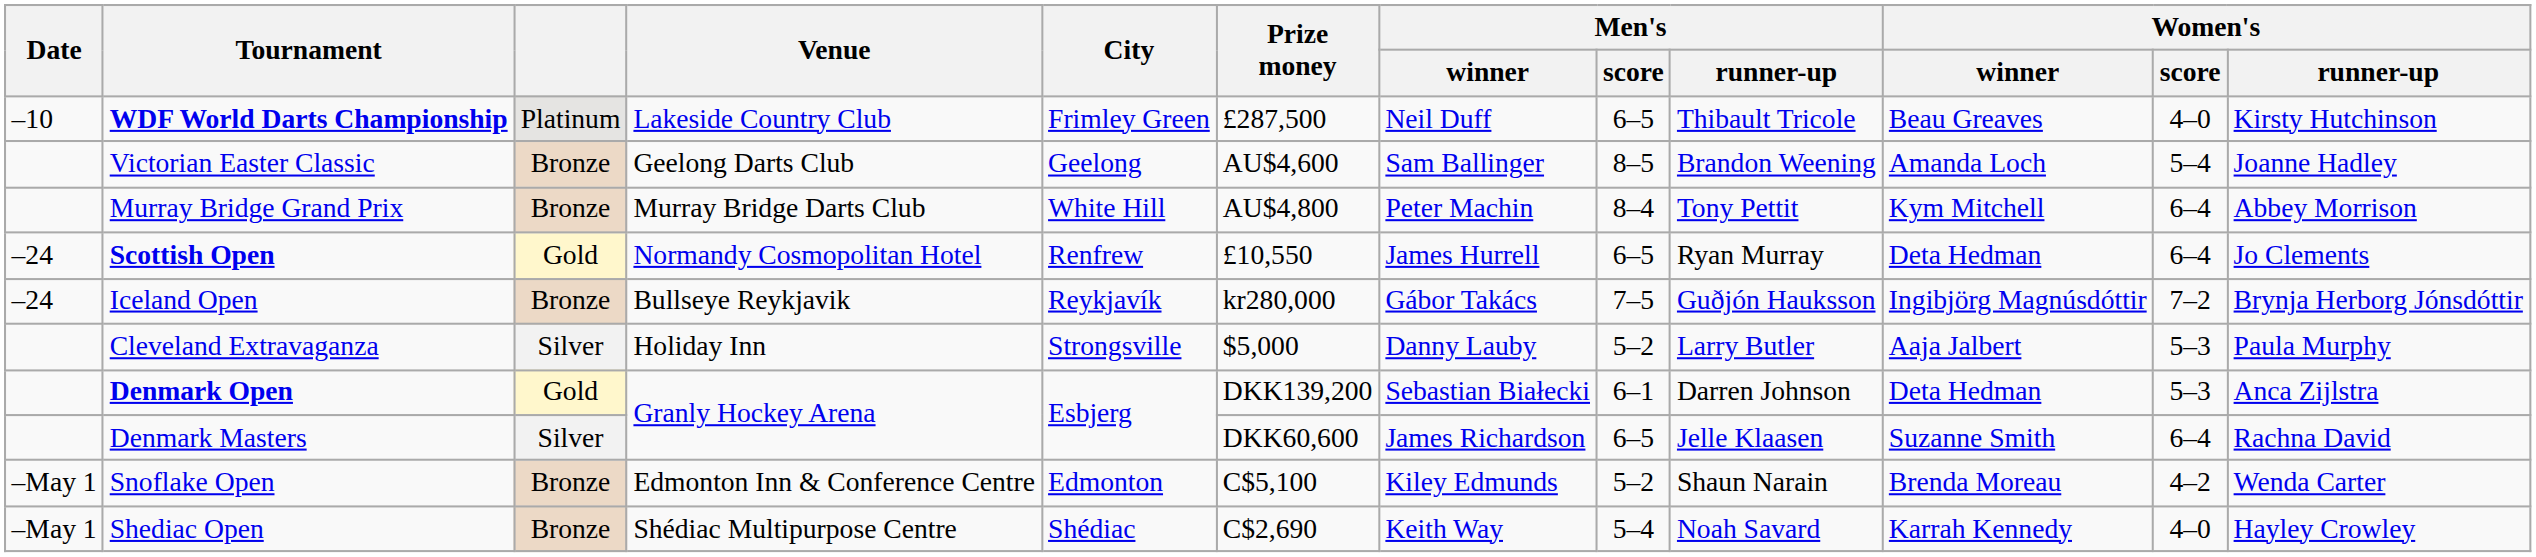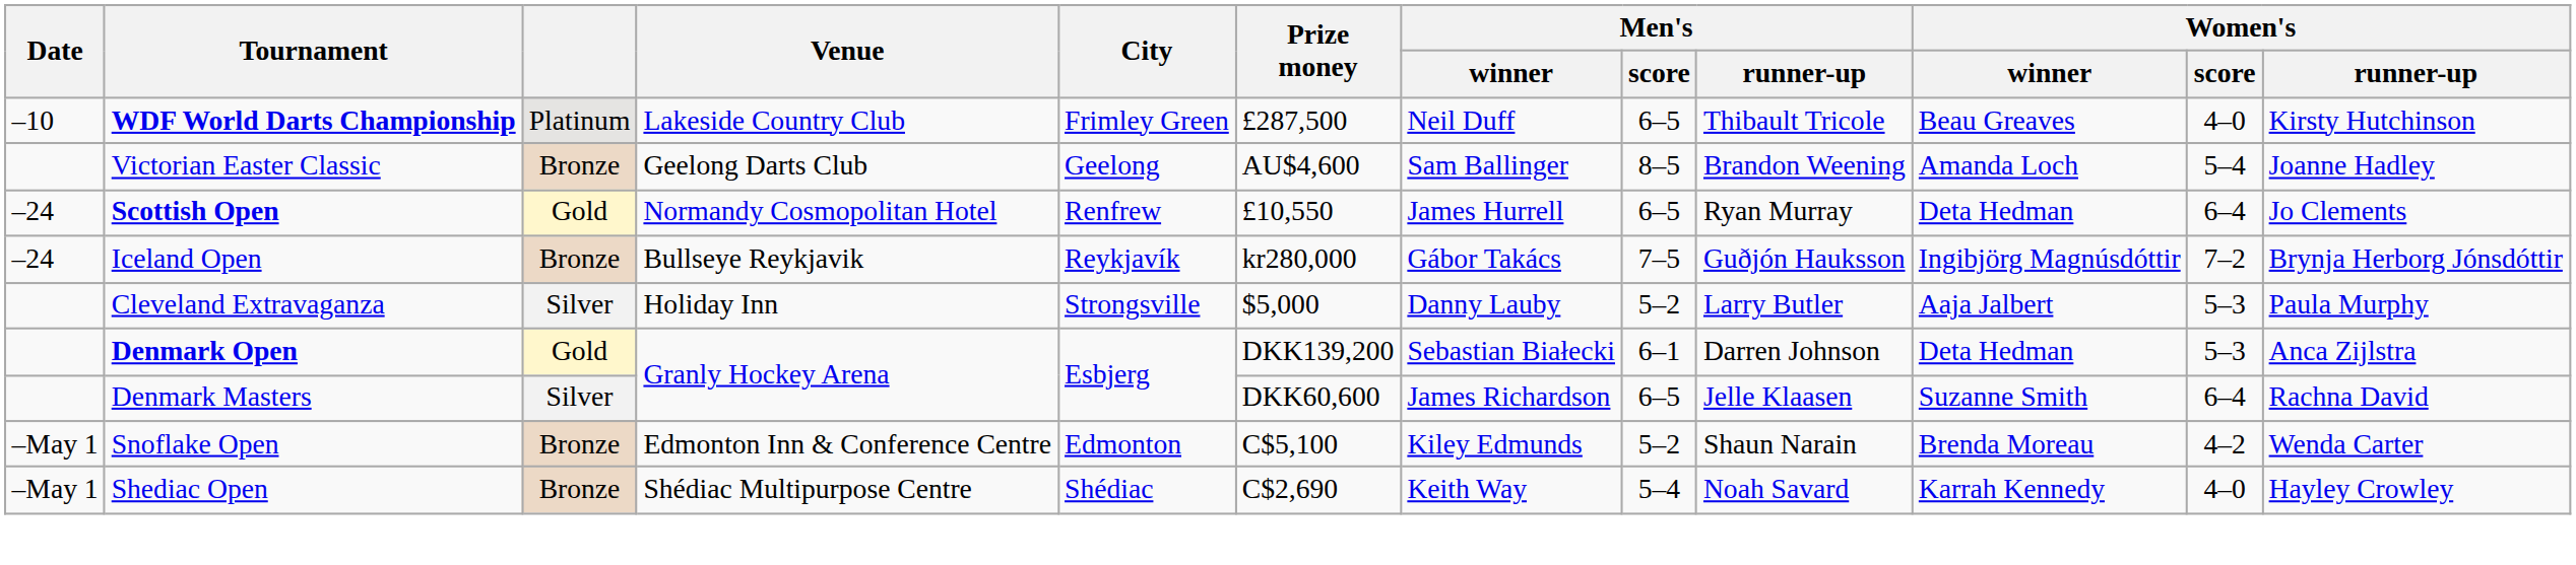- row: Murray Bridge Grand Prix | Bronze | Murray Bridge Darts Club | White Hill | AU$4,800 | Peter Machin | 8–4 | Tony Pettit | Kym Mitchell | 6–4 | Abbey Morrison
